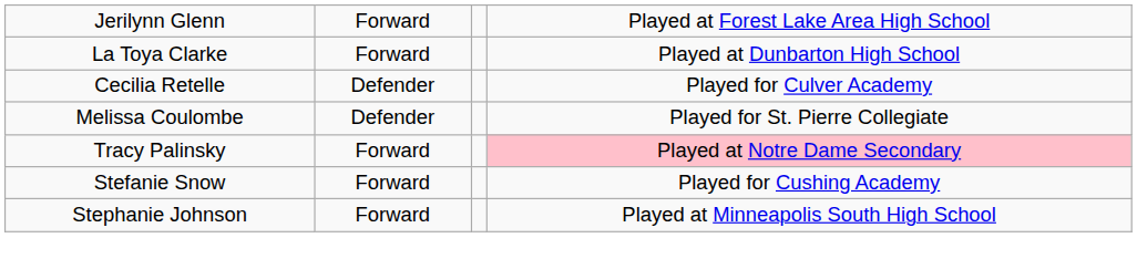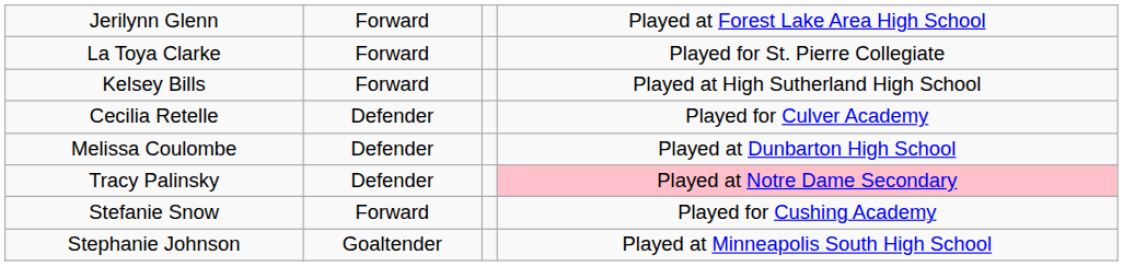La Toya Clarke | column 4: Played at Dunbarton High School -> Played for St. Pierre Collegiate
+ row: Kelsey Bills | Forward | Played at High Sutherland High School
Melissa Coulombe | column 4: Played for St. Pierre Collegiate -> Played at Dunbarton High School
Tracy Palinsky | column 2: Forward -> Defender
Stephanie Johnson | column 2: Forward -> Goaltender
